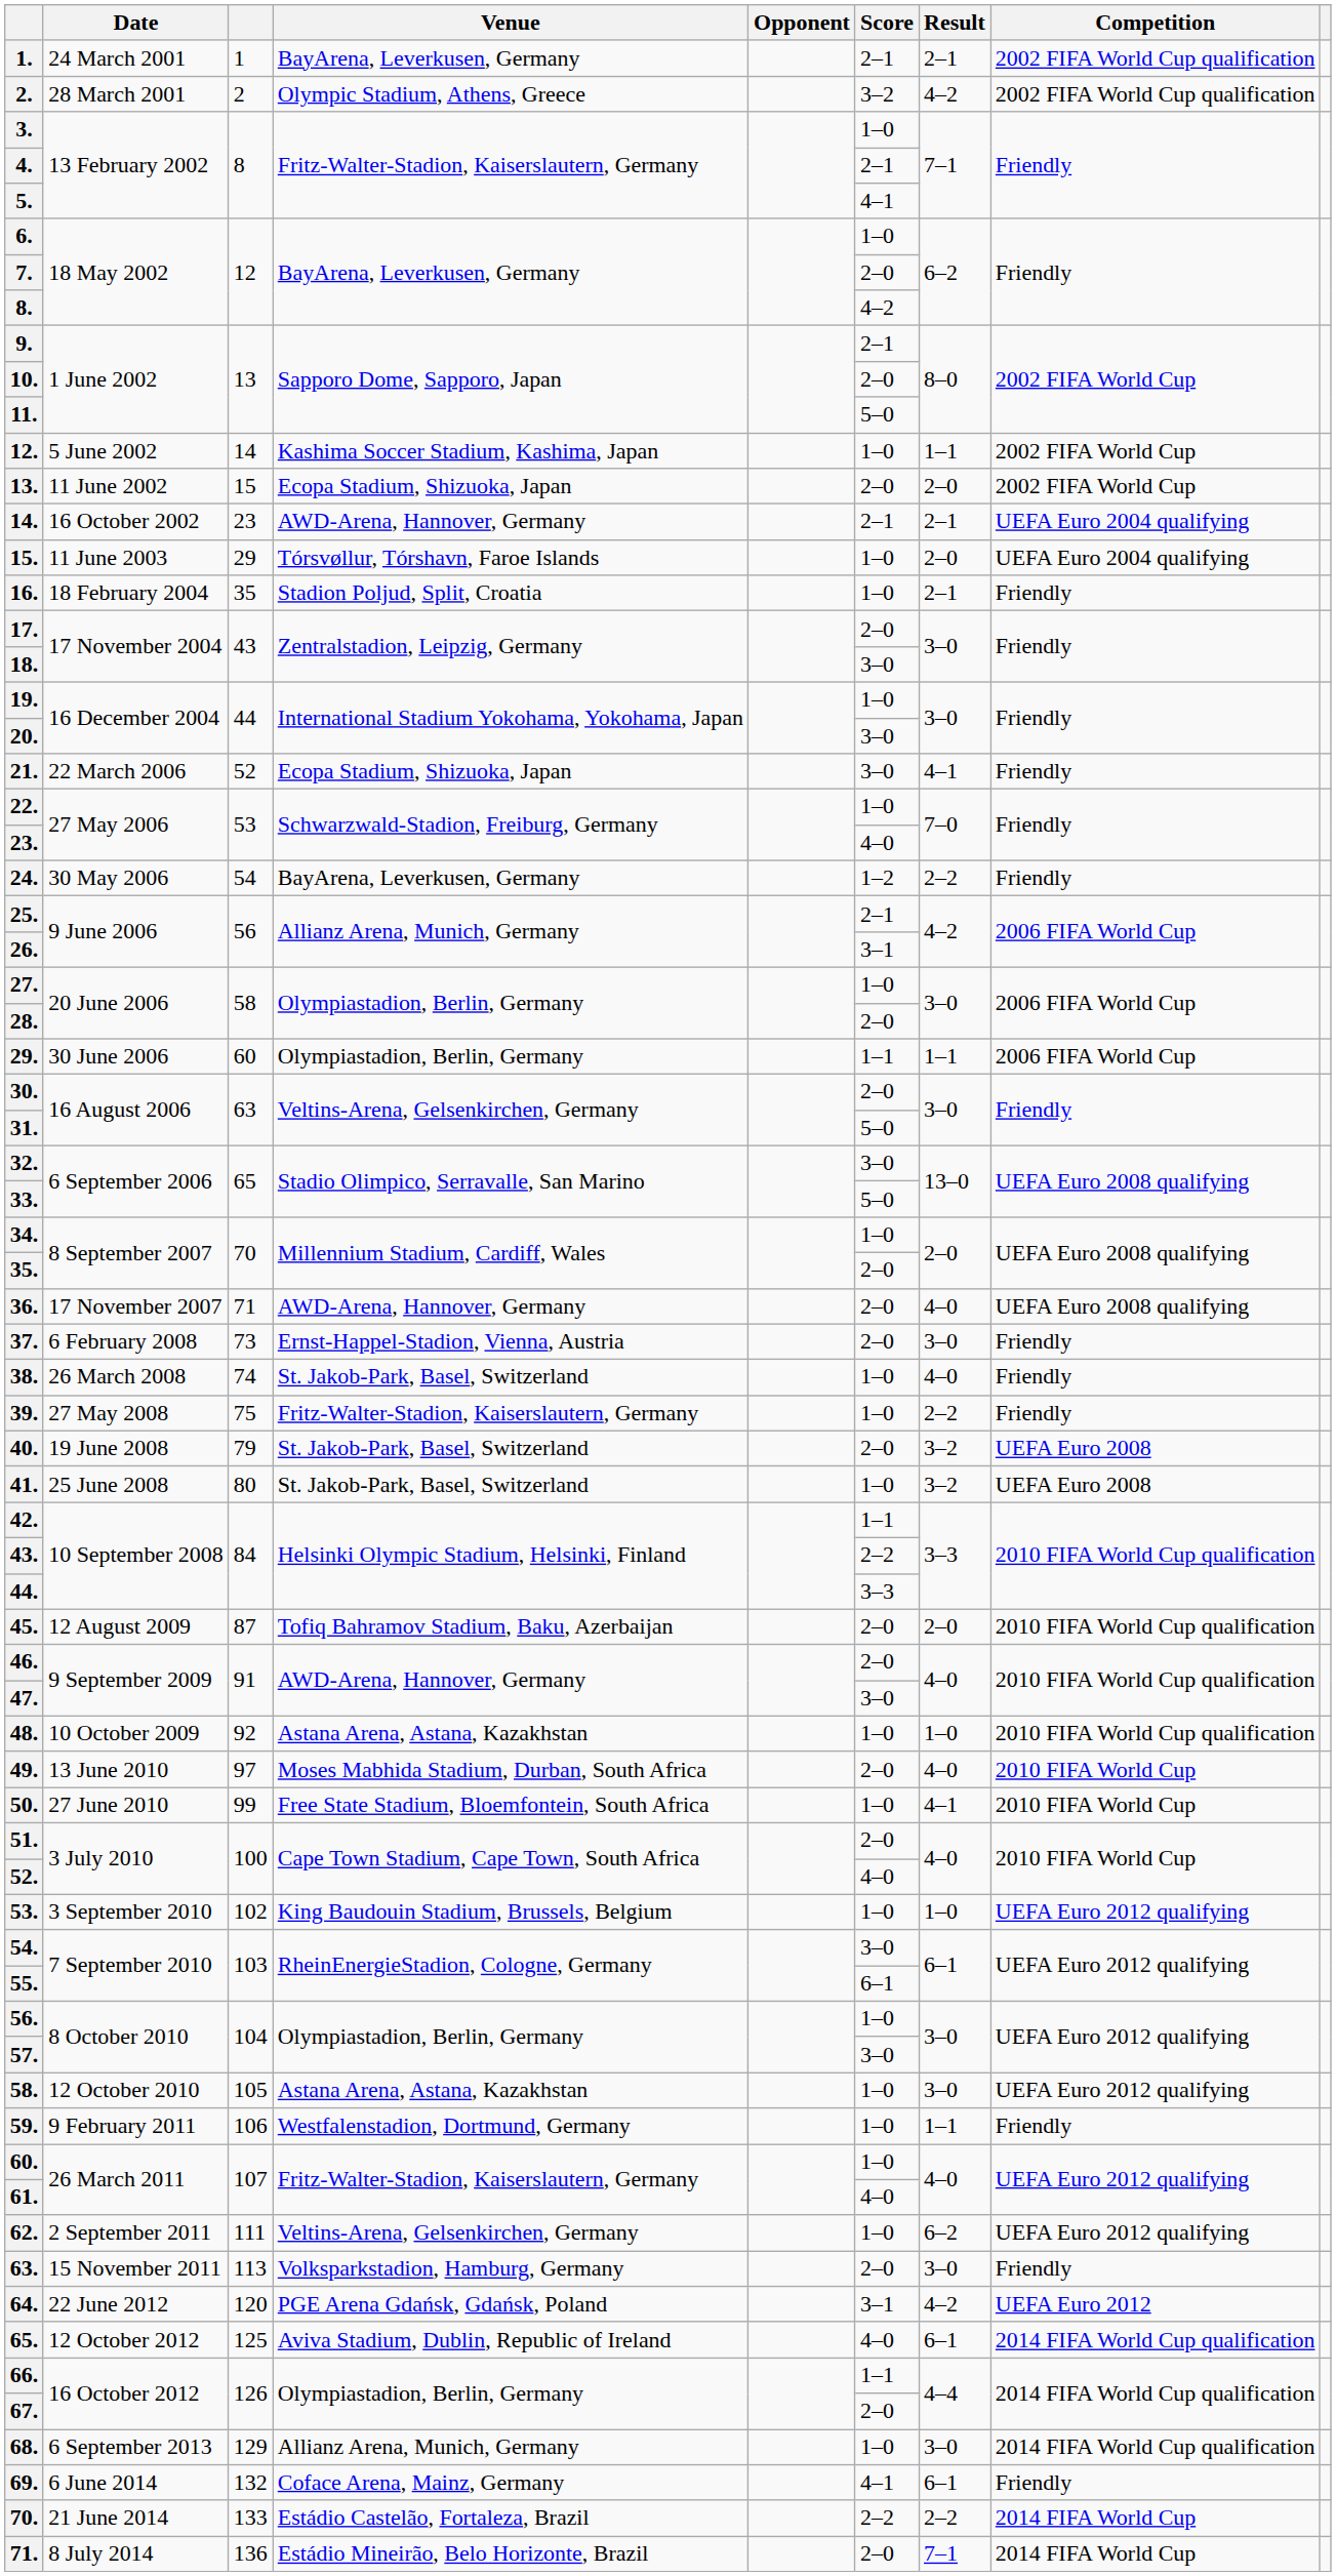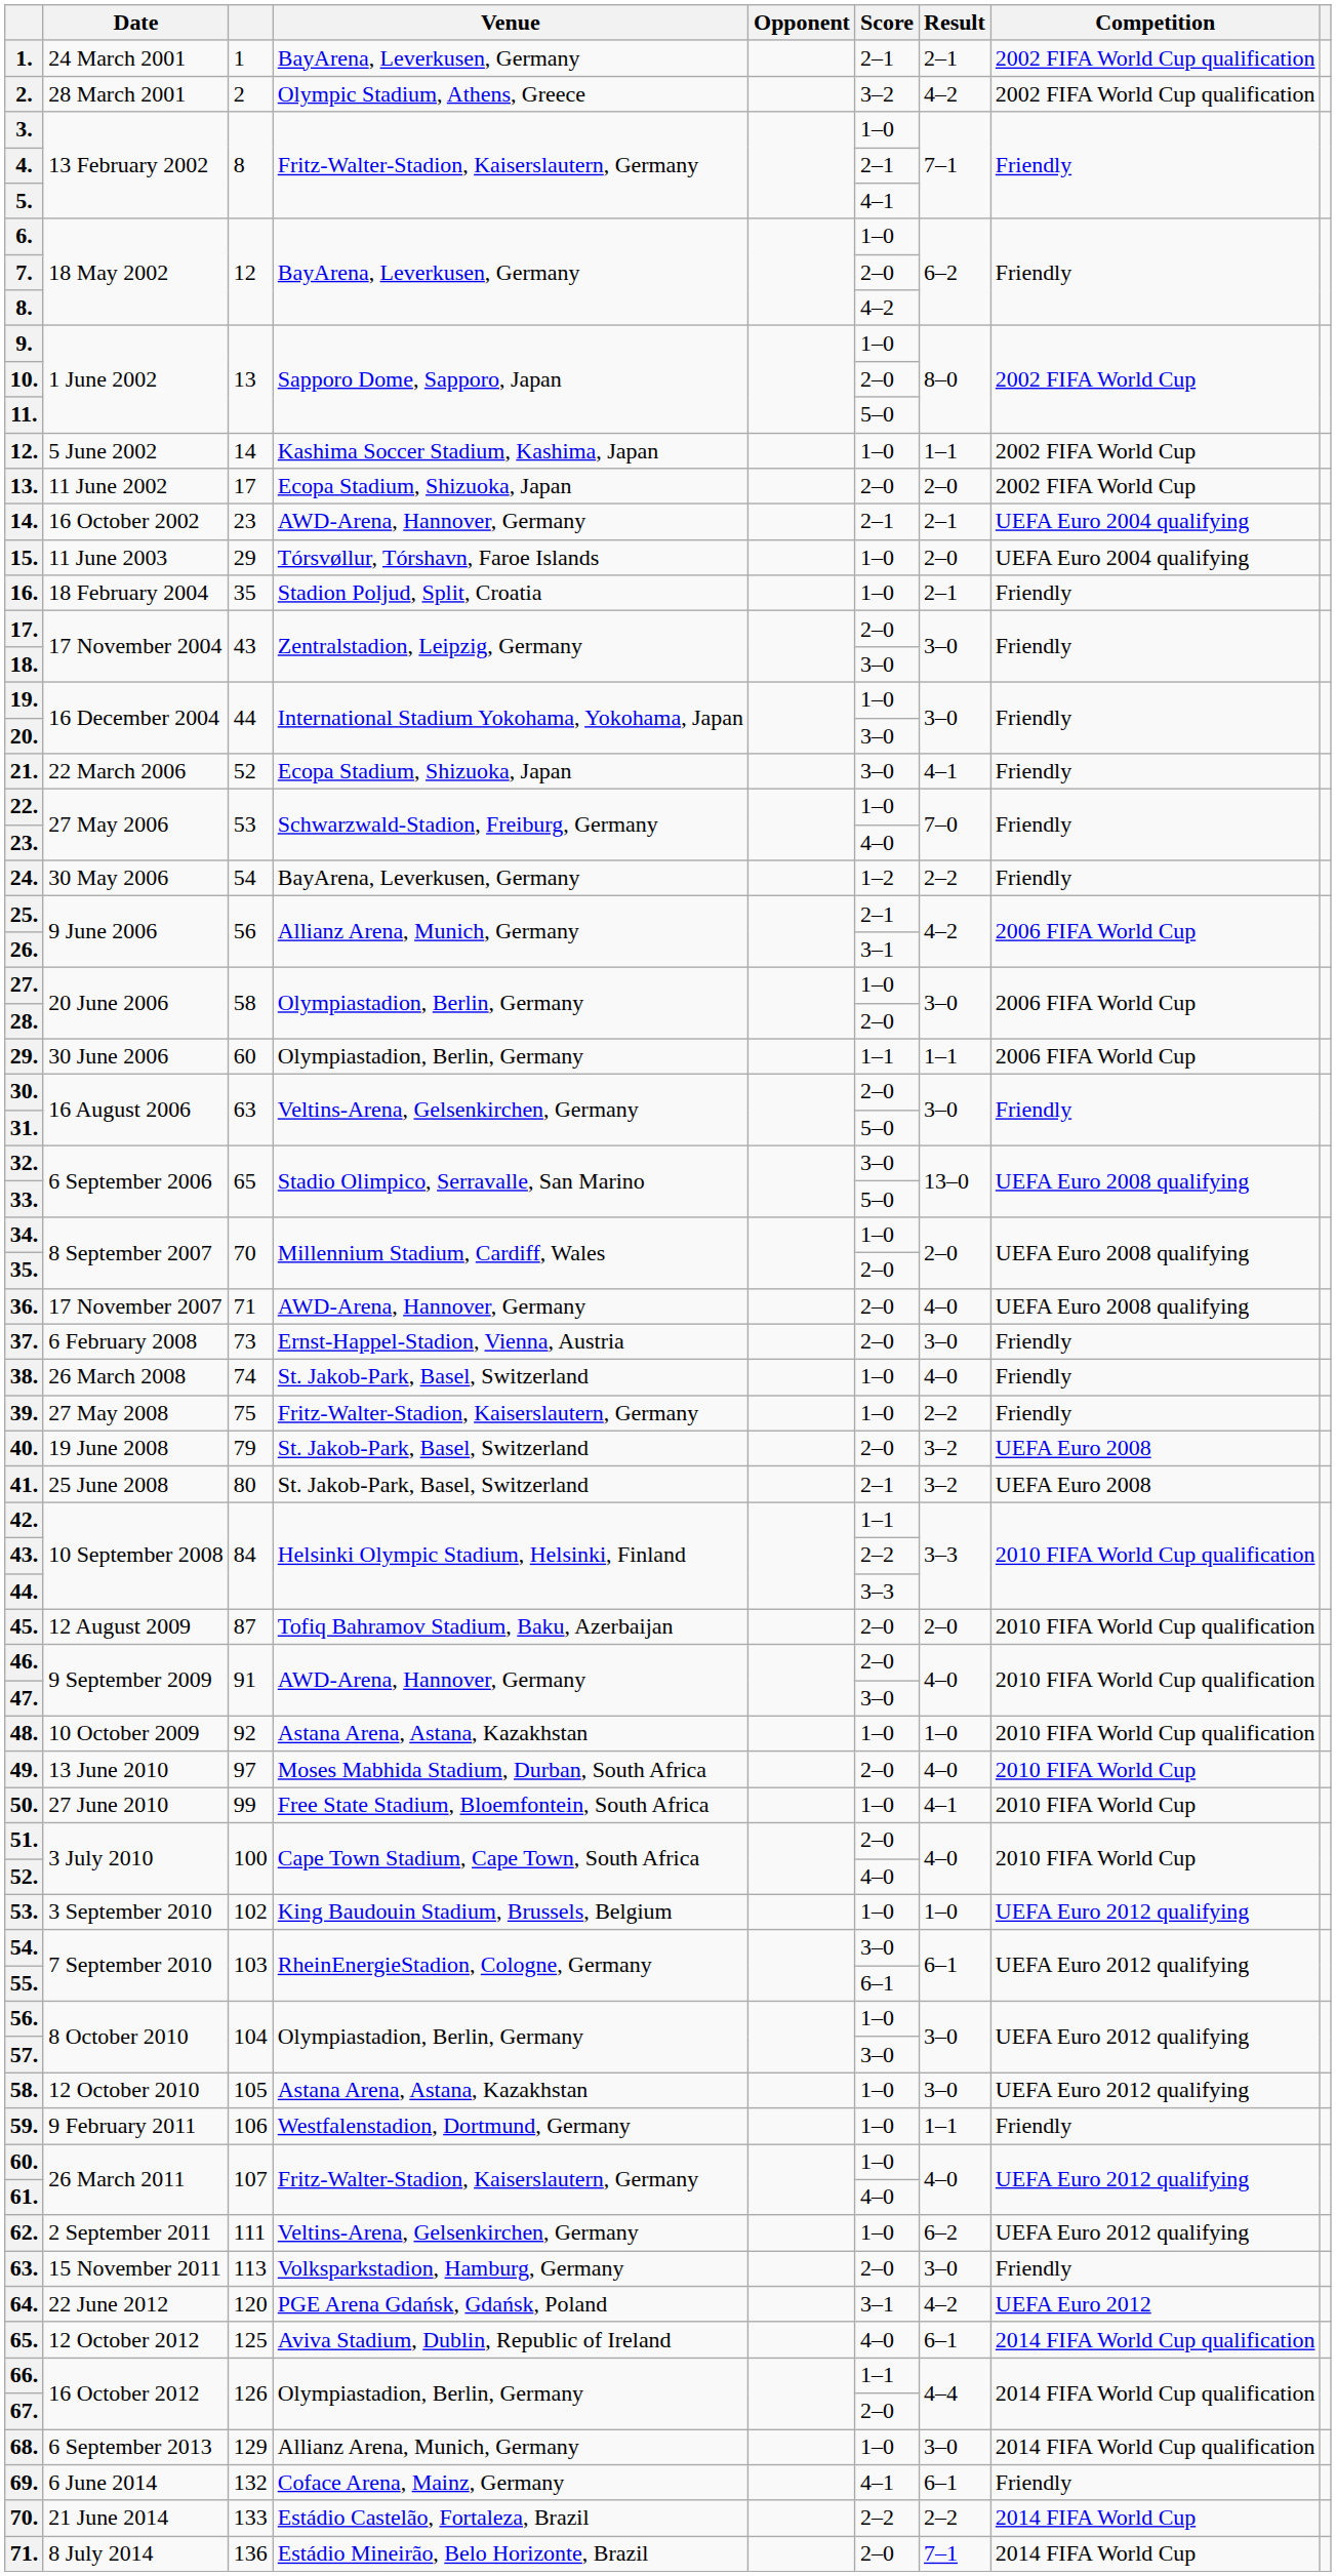9. | Score: 2–1 -> 1–0
13. | column 3: 15 -> 17
41. | Score: 1–0 -> 2–1
